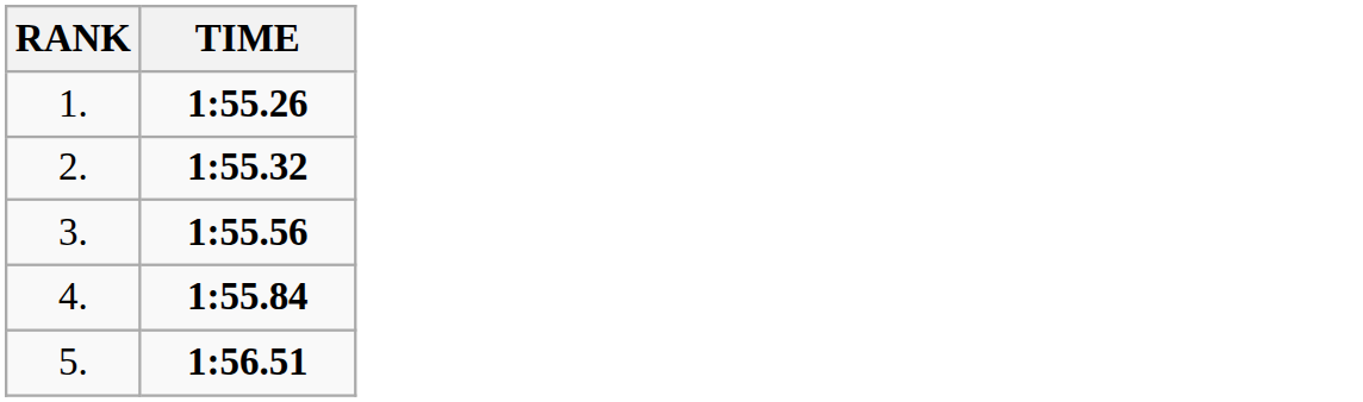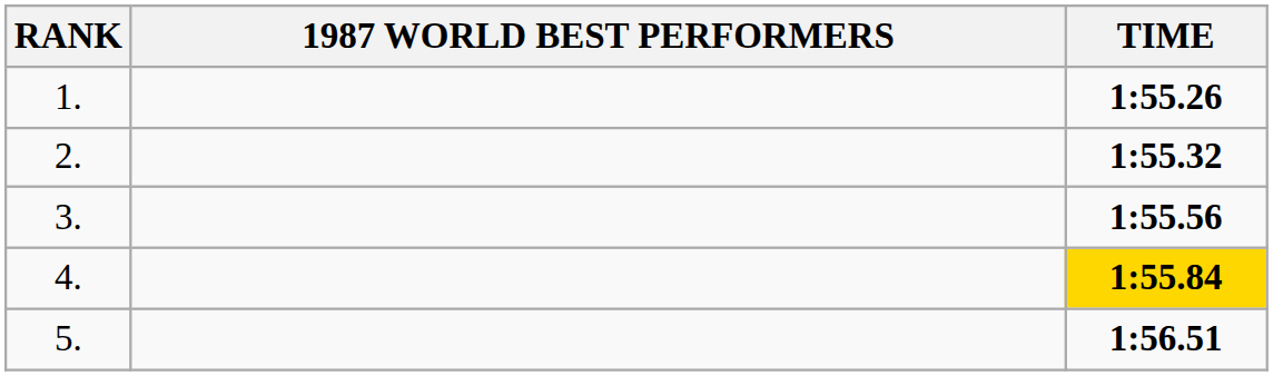+ column: 1987 WORLD BEST PERFORMERS
4. | TIME: no background -> gold background
